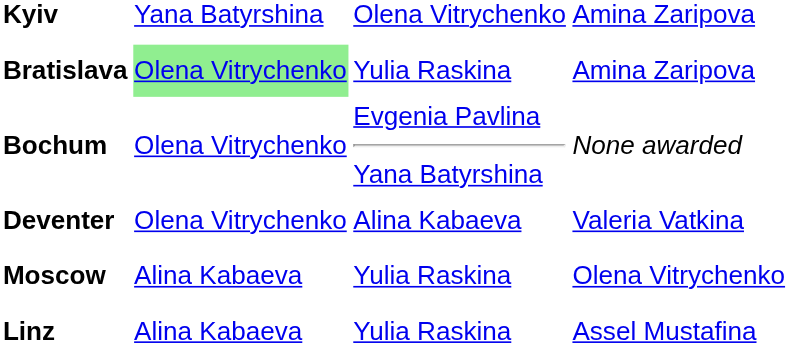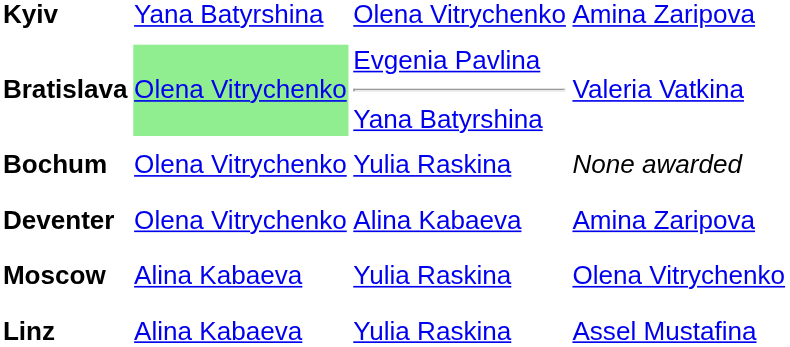Bratislava | column 3: Yulia Raskina -> Evgenia Pavlina Yana Batyrshina
Bratislava | column 4: Amina Zaripova -> Valeria Vatkina
Bochum | column 3: Evgenia Pavlina Yana Batyrshina -> Yulia Raskina
Deventer | column 4: Valeria Vatkina -> Amina Zaripova
